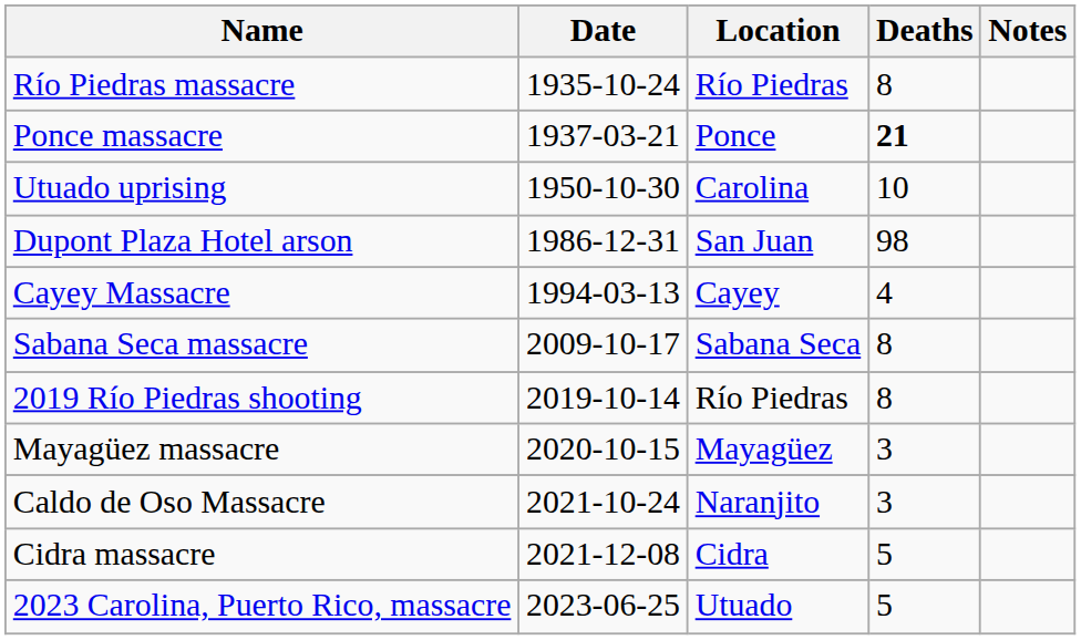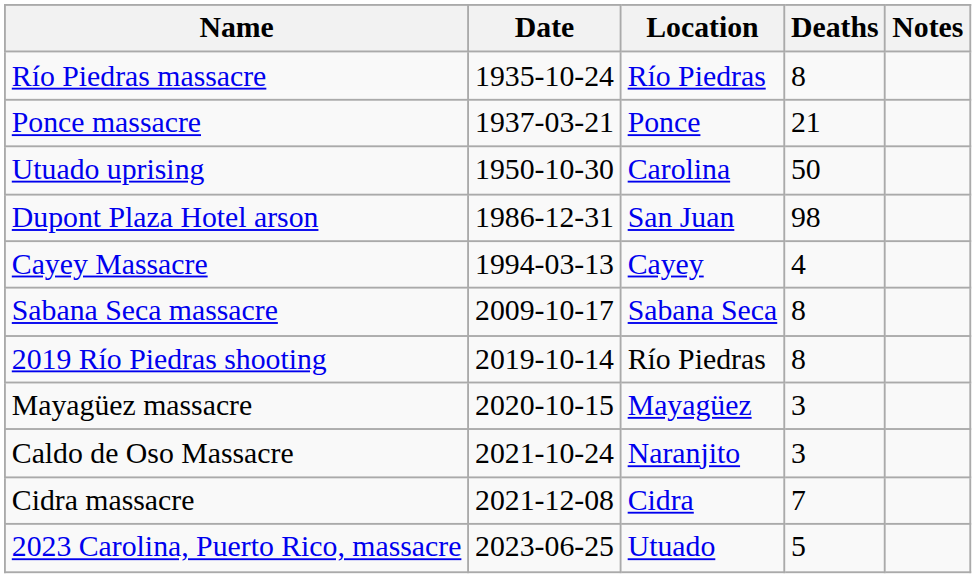Ponce massacre | Deaths: bold -> normal
Utuado uprising | Deaths: 10 -> 50
Cidra massacre | Deaths: 5 -> 7
